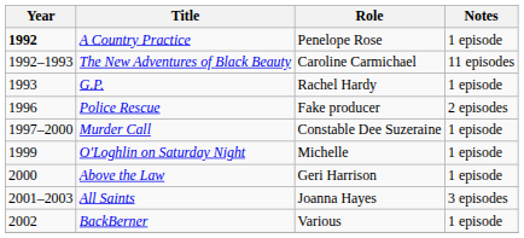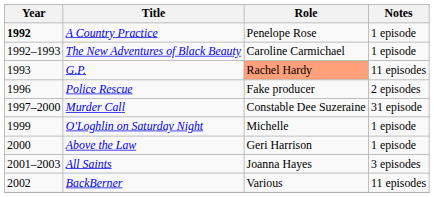The New Adventures of Black Beauty | Notes: 11 episodes -> 1 episode
G.P. | Role: no background -> lightsalmon background
G.P. | Notes: 1 episode -> 11 episodes
Murder Call | Notes: 1 episode -> 31 episode
BackBerner | Notes: 1 episode -> 11 episodes
